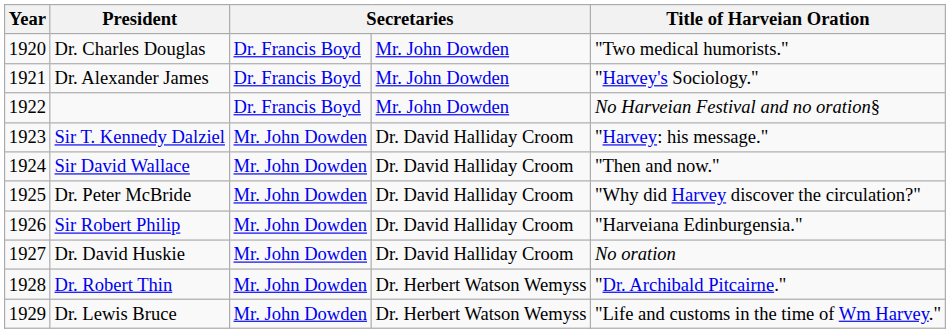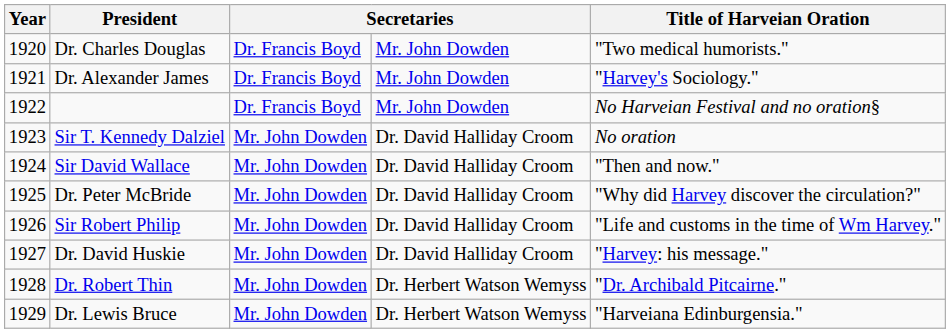Sir T. Kennedy Dalziel | Title of Harveian Oration: "Harvey: his message." -> No oration
Sir Robert Philip | Title of Harveian Oration: "Harveiana Edinburgensia." -> "Life and customs in the time of Wm Harvey."
Dr. David Huskie | Title of Harveian Oration: No oration -> "Harvey: his message."
Dr. Lewis Bruce | Title of Harveian Oration: "Life and customs in the time of Wm Harvey." -> "Harveiana Edinburgensia."
